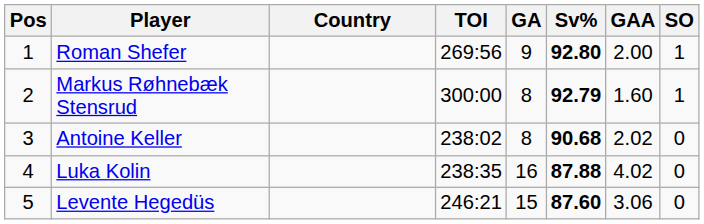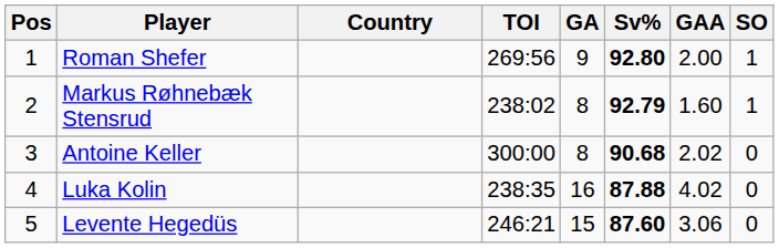Markus Røhnebæk Stensrud | TOI: 300:00 -> 238:02
Antoine Keller | TOI: 238:02 -> 300:00
